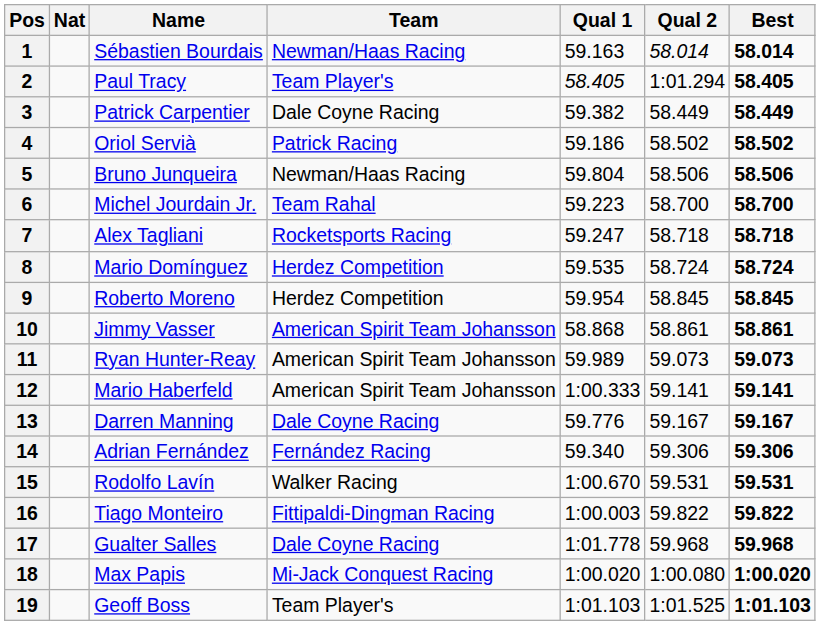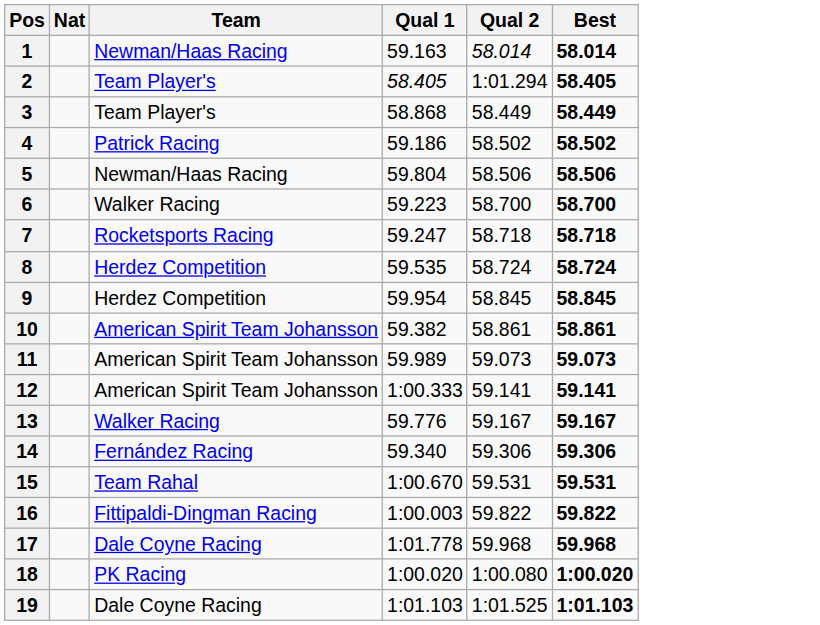- column: Name | Sébastien Bourdais | Paul Tracy | Patrick Carpentier | Oriol Servià | Bruno Junqueira | Michel Jourdain Jr. | Alex Tagliani | Mario Domínguez | Roberto Moreno | Jimmy Vasser | Ryan Hunter-Reay | Mario Haberfeld | Darren Manning | Adrian Fernández | Rodolfo Lavín | Tiago Monteiro | Gualter Salles | Max Papis | Geoff Boss
3 | Team: Dale Coyne Racing -> Team Player's
3 | Qual 1: 59.382 -> 58.868
6 | Team: Team Rahal -> Walker Racing
10 | Qual 1: 58.868 -> 59.382
13 | Team: Dale Coyne Racing -> Walker Racing
15 | Team: Walker Racing -> Team Rahal
18 | Team: Mi-Jack Conquest Racing -> PK Racing
19 | Team: Team Player's -> Dale Coyne Racing
